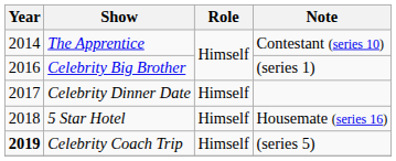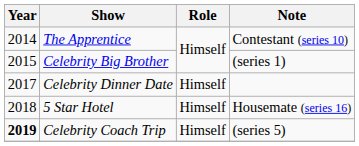Celebrity Big Brother | Year: 2016 -> 2015
